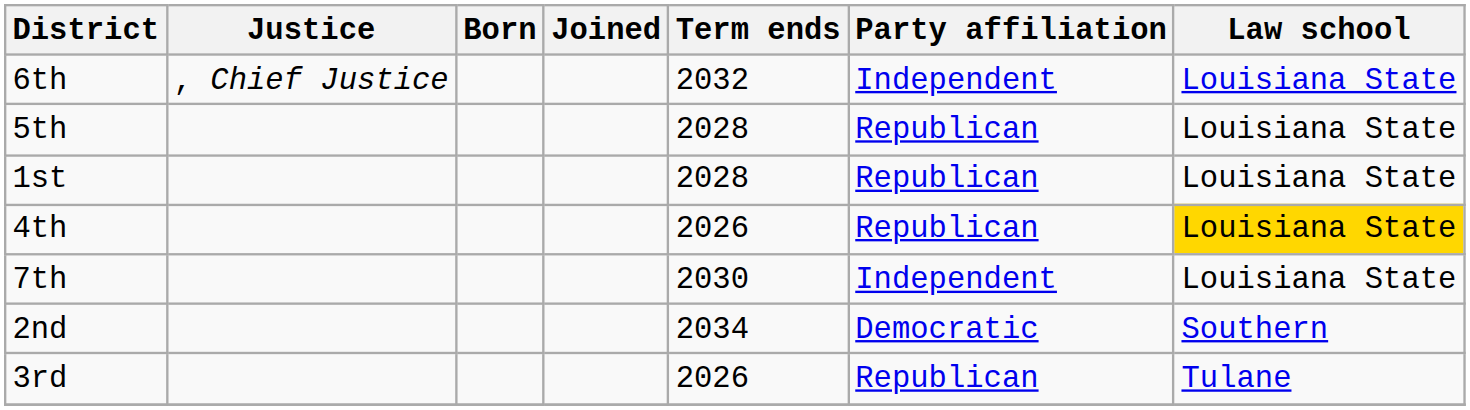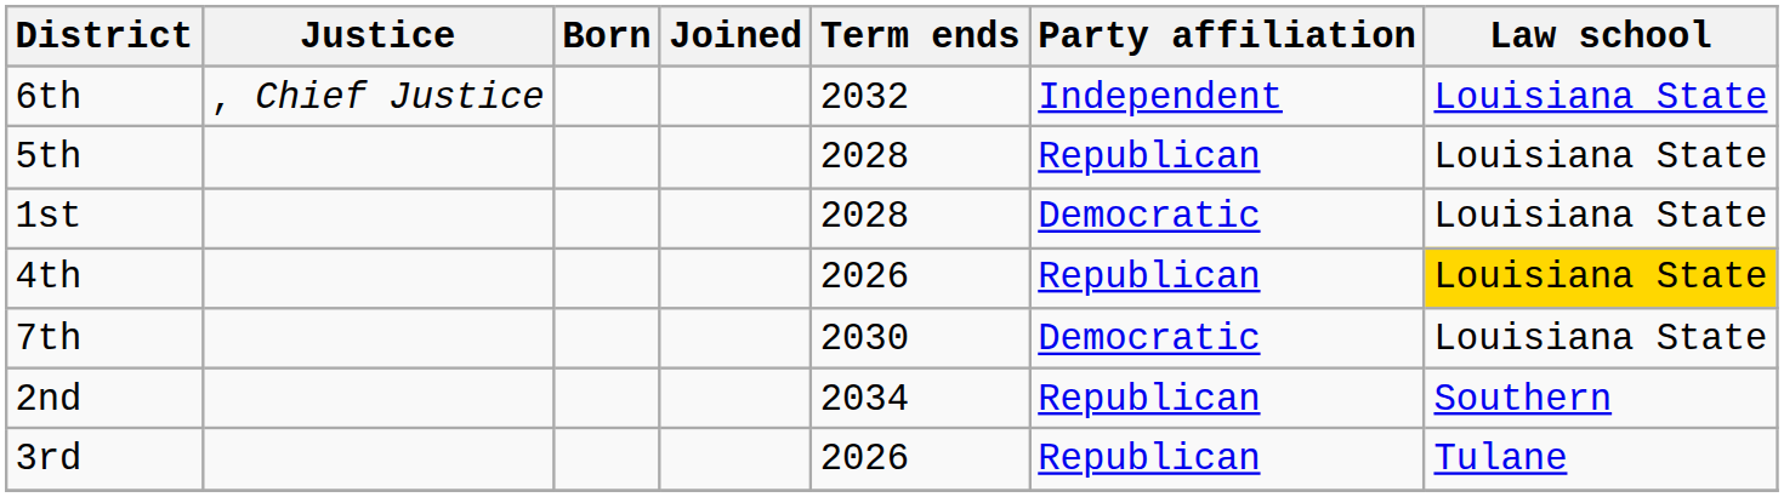1st | Party affiliation: Republican -> Democratic
7th | Party affiliation: Independent -> Democratic
2nd | Party affiliation: Democratic -> Republican
